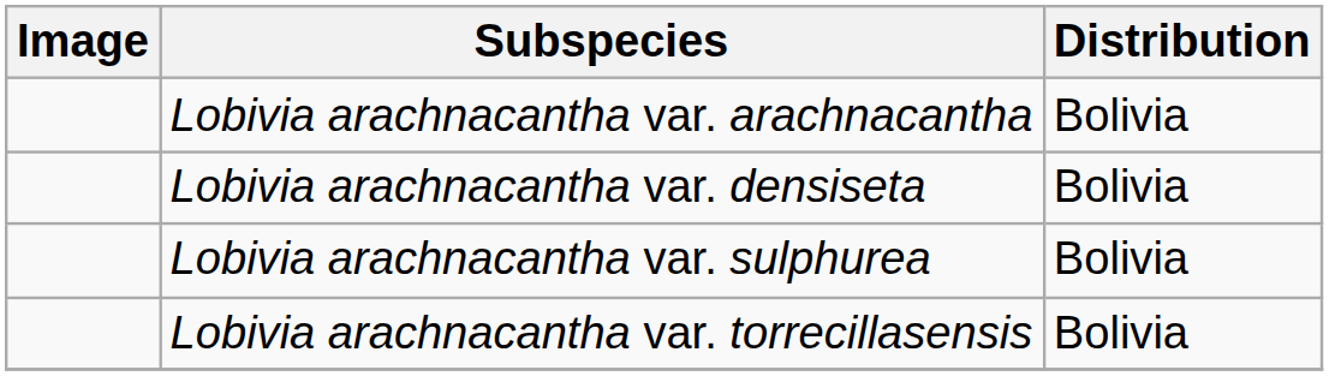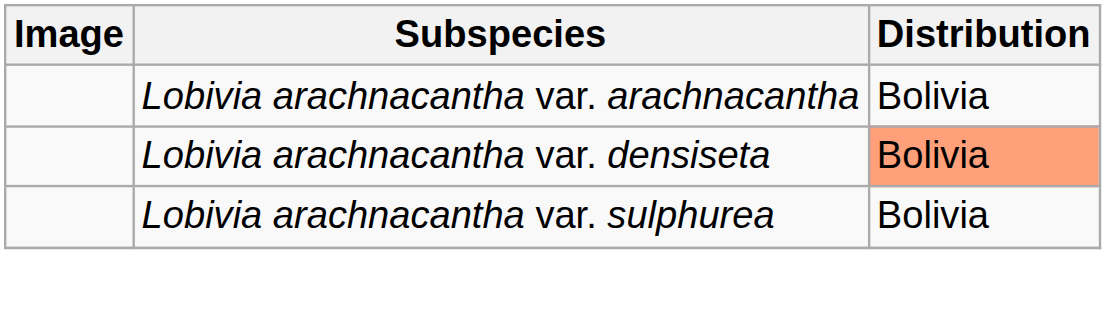Lobivia arachnacantha var. densiseta | Distribution: no background -> lightsalmon background
- row: Lobivia arachnacantha var. torrecillasensis | Bolivia
